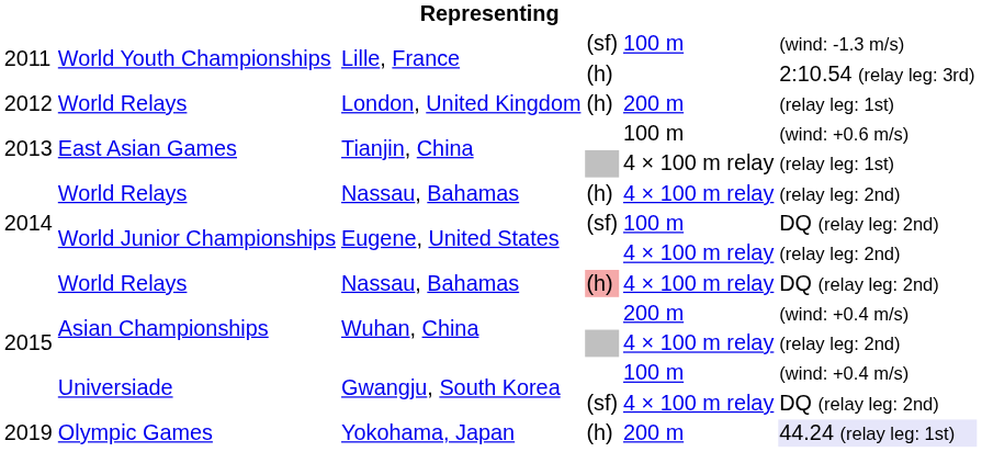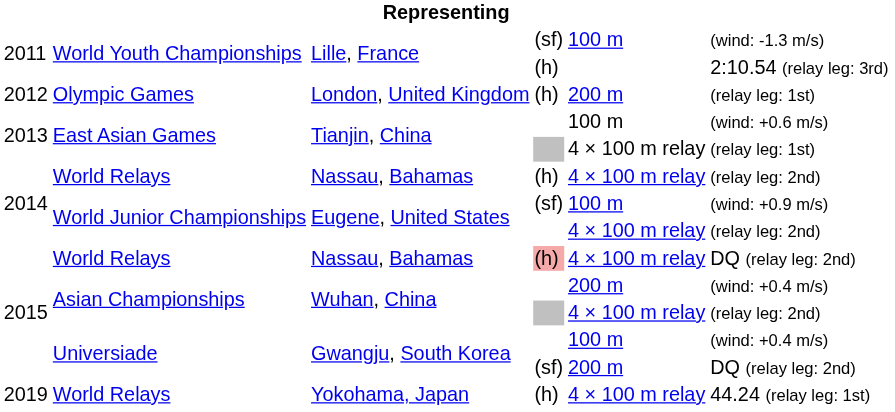London, United Kingdom | column 2: World Relays -> Olympic Games
Eugene, United States / (sf) | column 6: DQ (relay leg: 2nd) -> (wind: +0.9 m/s)
Gwangju, South Korea / (sf) | column 5: 4 × 100 m relay -> 200 m
Yokohama, Japan | column 2: Olympic Games -> World Relays
Yokohama, Japan | column 5: 200 m -> 4 × 100 m relay
Yokohama, Japan | column 6: lavender background -> no background
